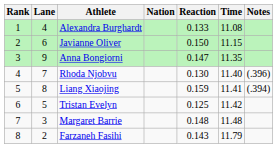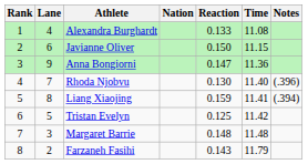Anna Bongiorni | Time: 11.35 -> 11.36
